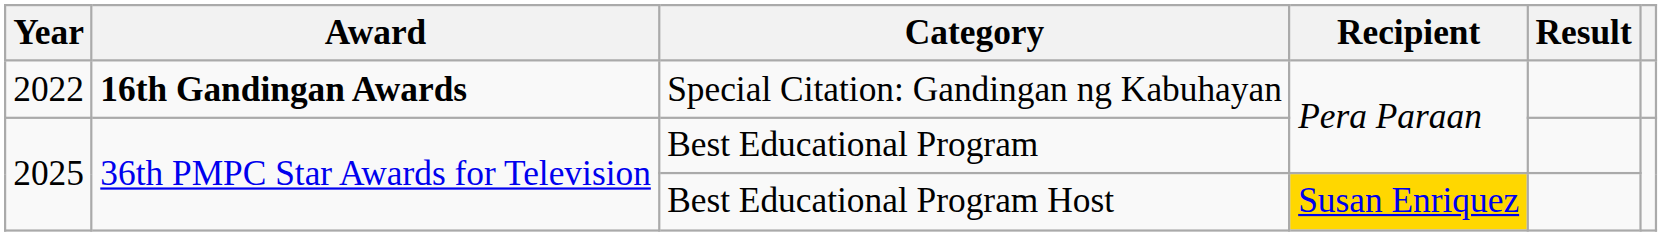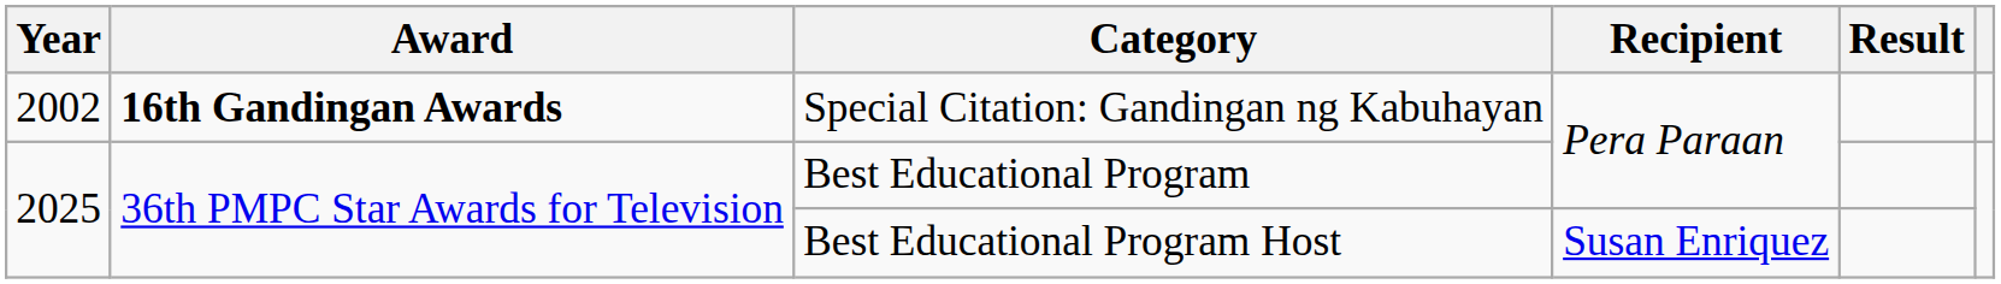Special Citation: Gandingan ng Kabuhayan | Year: 2022 -> 2002
Best Educational Program Host | Recipient: gold background -> no background
